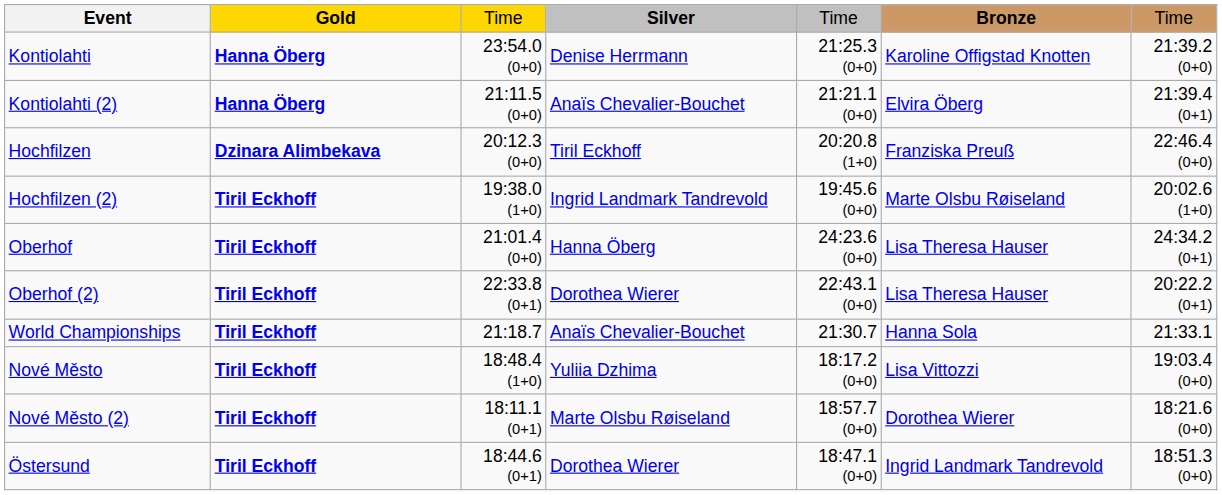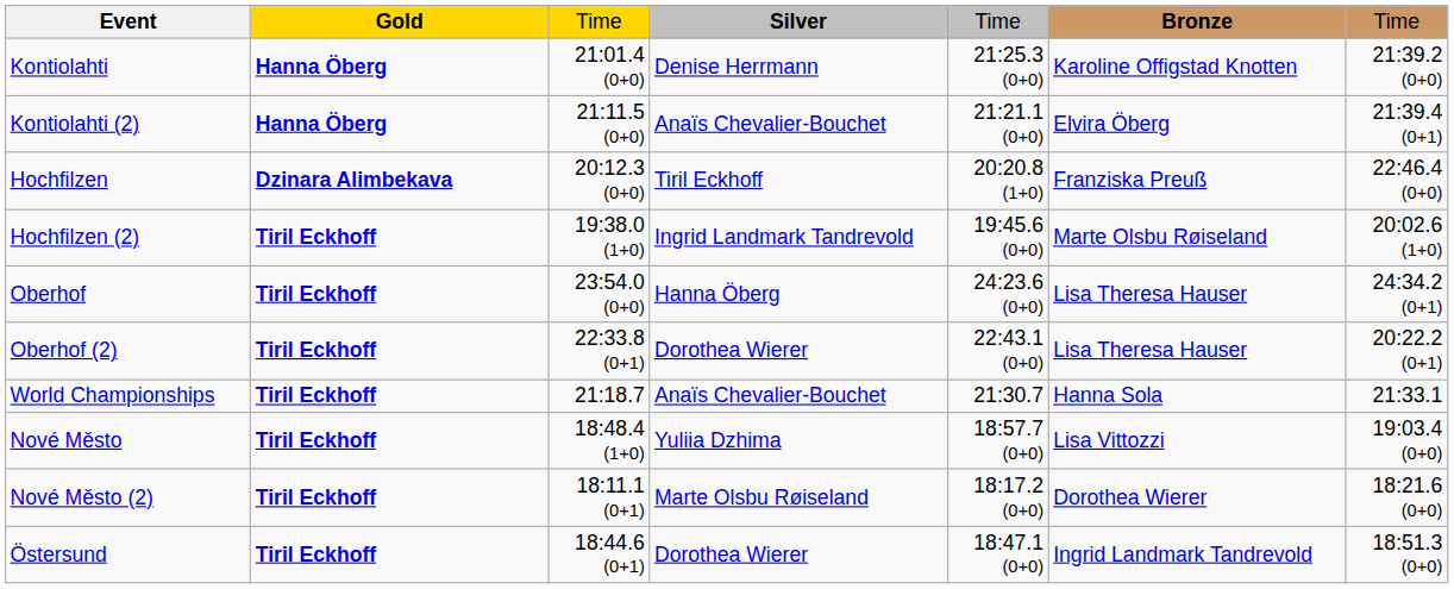Kontiolahti | column 3: 23:54.0 (0+0) -> 21:01.4 (0+0)
Oberhof | column 3: 21:01.4 (0+0) -> 23:54.0 (0+0)
Nové Město | column 5: 18:17.2 (0+0) -> 18:57.7 (0+0)
Nové Město (2) | column 5: 18:57.7 (0+0) -> 18:17.2 (0+0)
